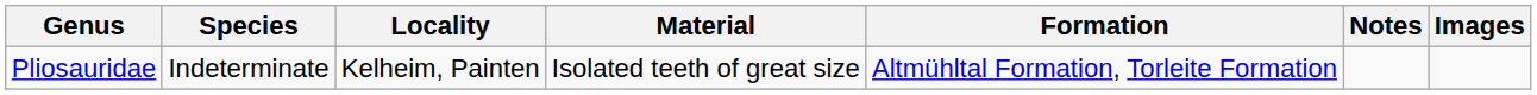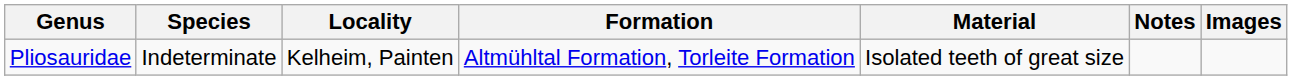columns swapped: Formation <-> Material
